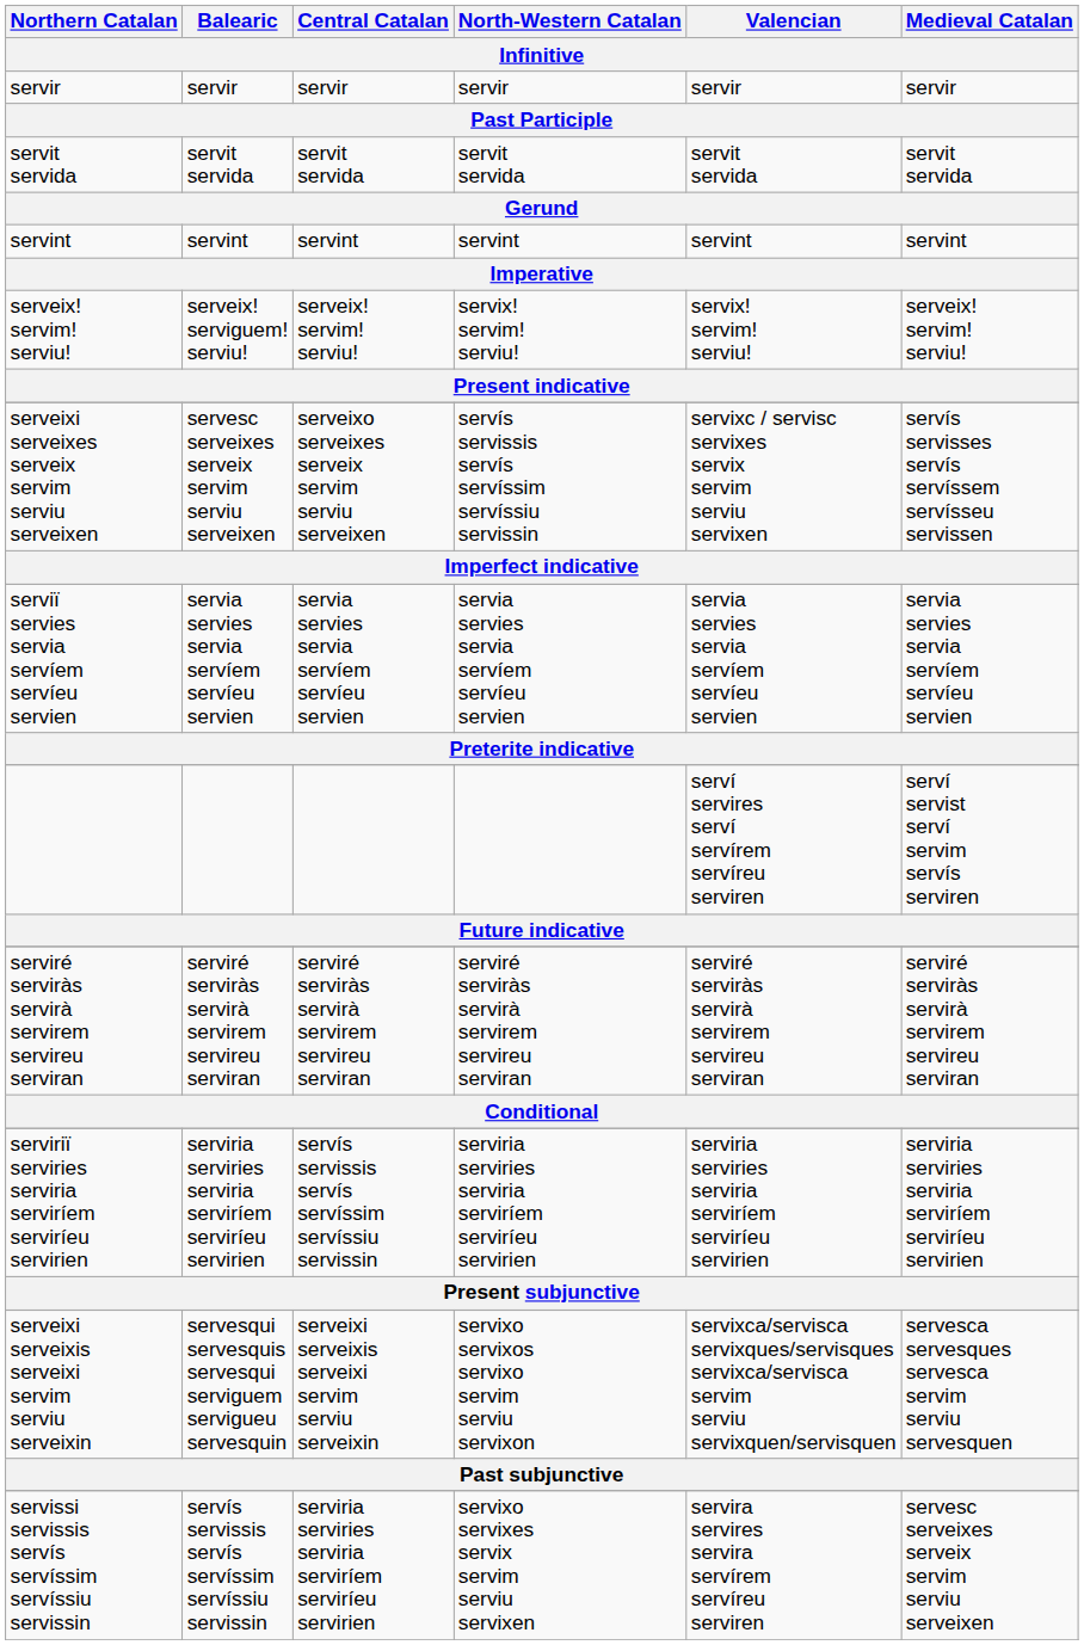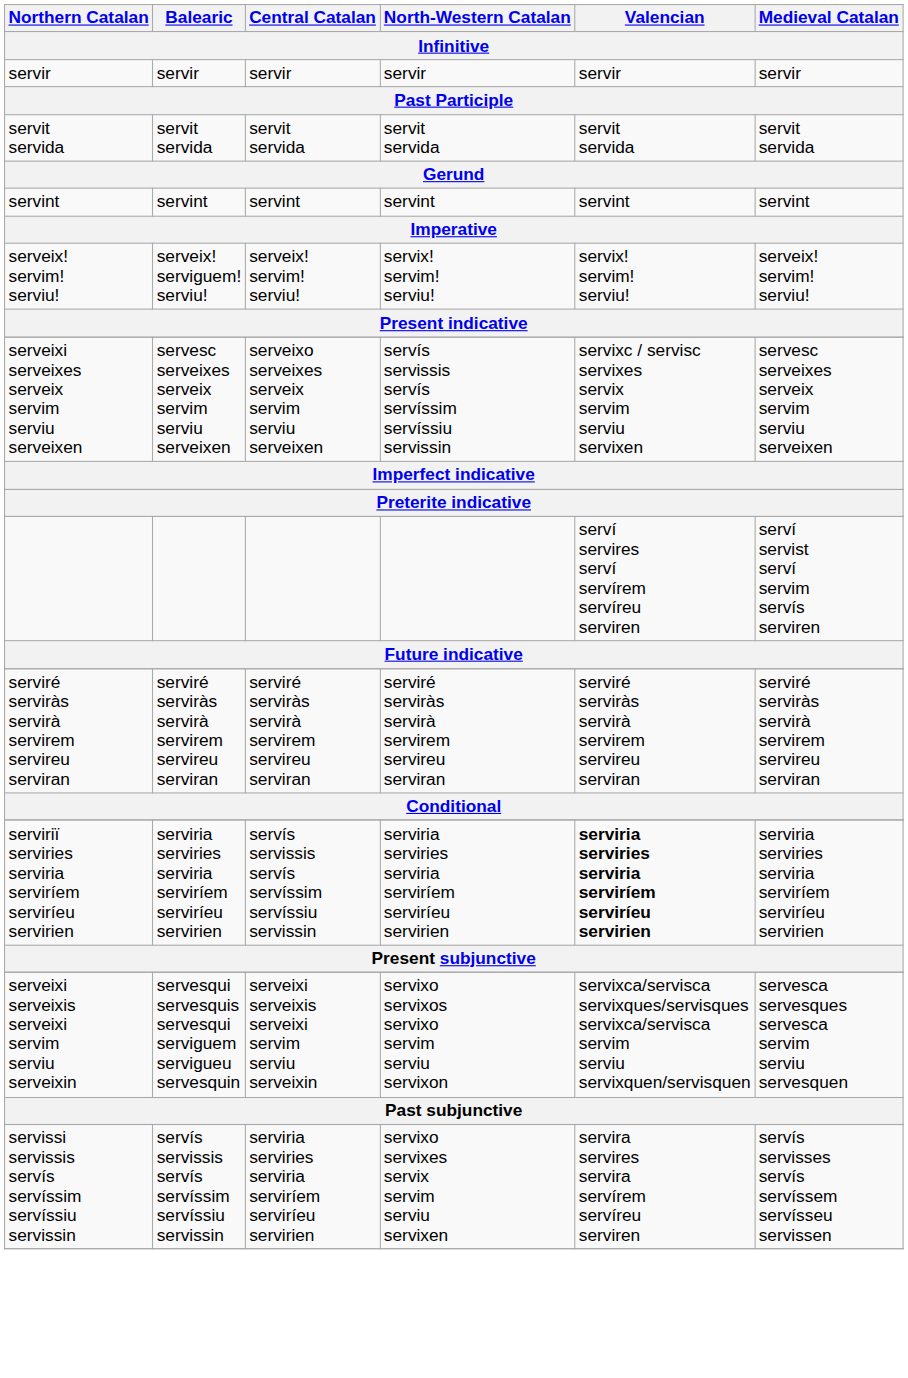serveixi serveixes serveix servim serviu serveixen | Medieval Catalan: servís servisses servís servíssem servísseu servissen -> servesc serveixes serveix servim serviu serveixen
- row: serviï servies servia servíem servíeu servien | servia servies servia servíem servíeu servien | servia servies servia servíem servíeu servien | servia servies servia servíem servíeu servien | servia servies servia servíem servíeu servien | servia servies servia servíem servíeu servien
serviriï serviries serviria serviríem serviríeu servirien | Valencian: normal -> bold
servissi servissis servís servíssim servíssiu servissin | Medieval Catalan: servesc serveixes serveix servim serviu serveixen -> servís servisses servís servíssem servísseu servissen
